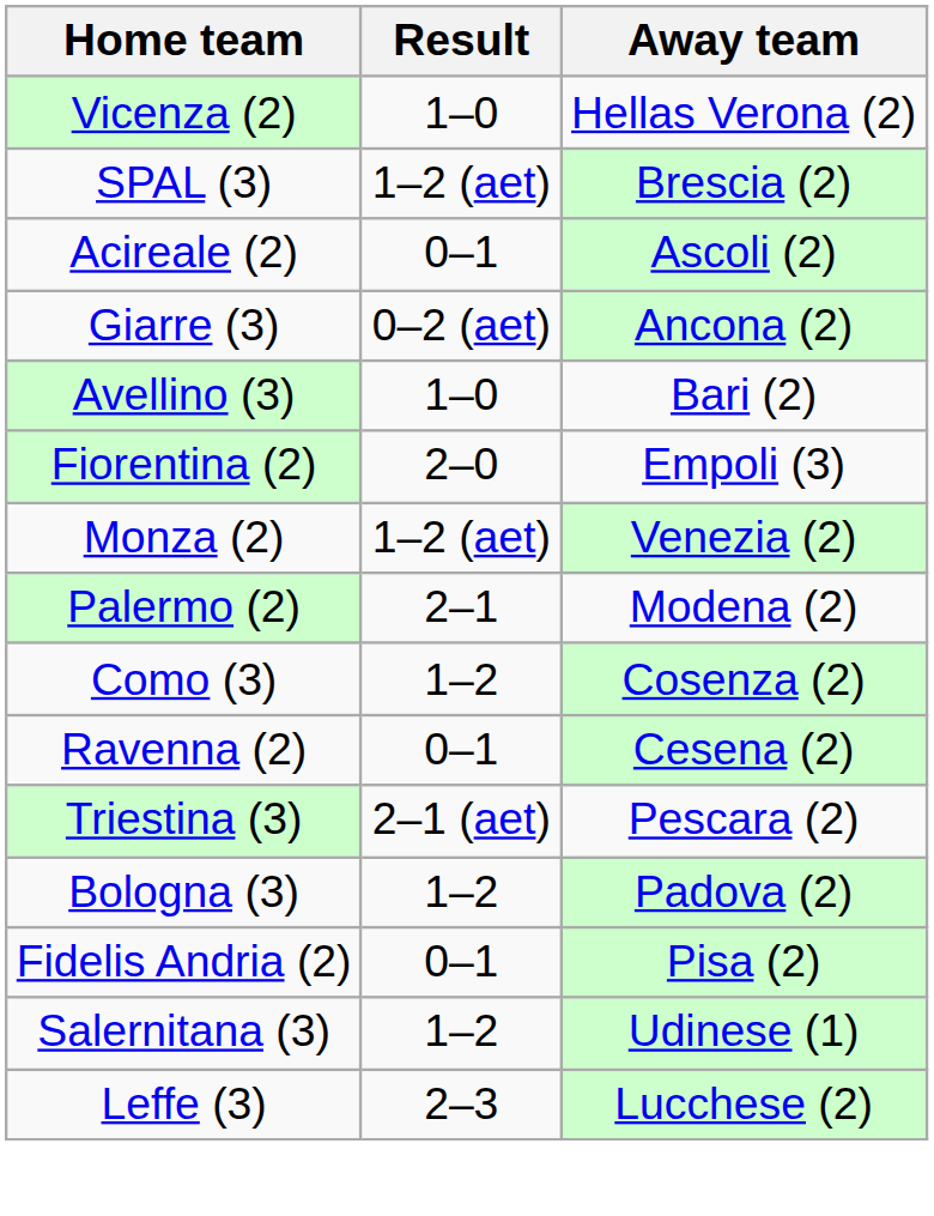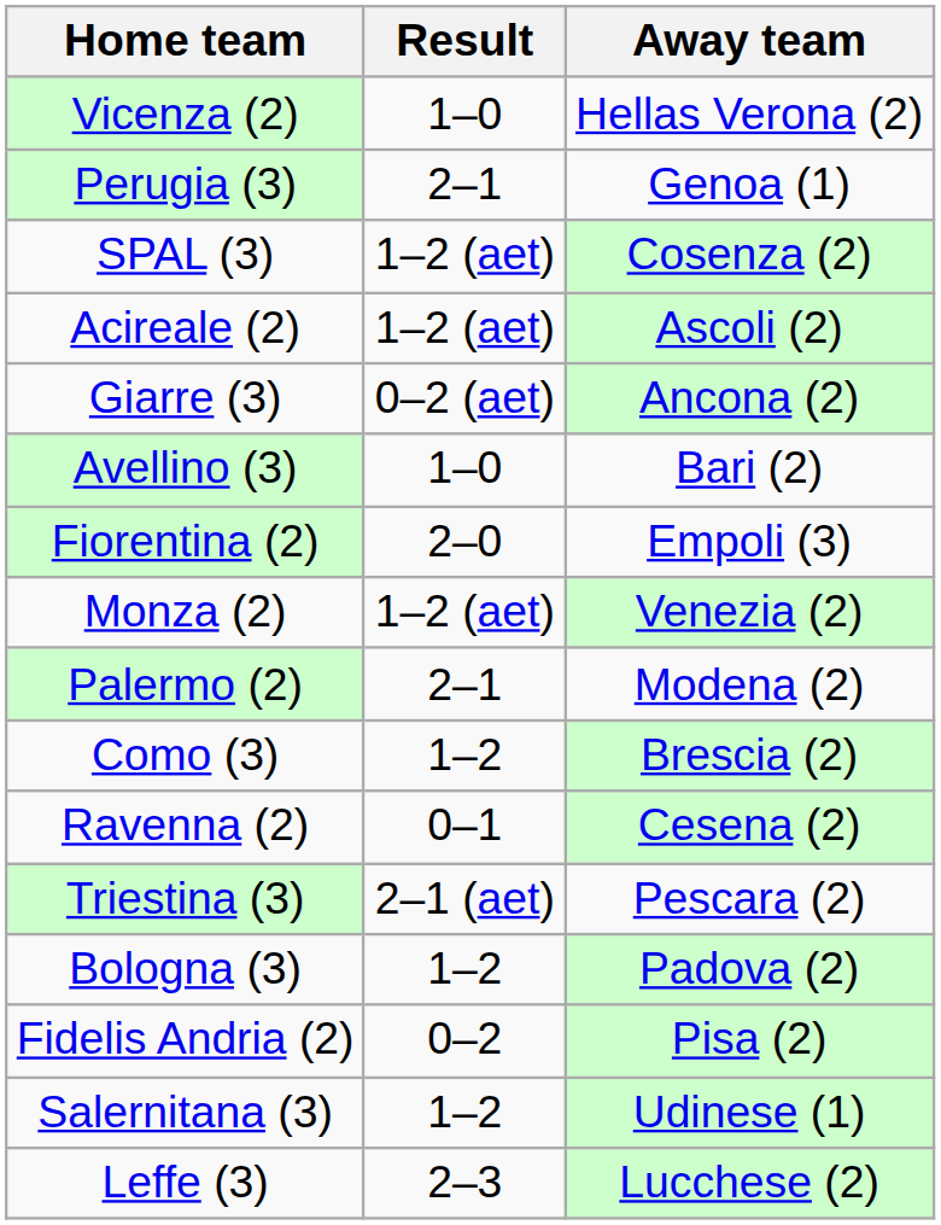+ row: Perugia (3) | 2–1 | Genoa (1)
SPAL (3) | Away team: Brescia (2) -> Cosenza (2)
Acireale (2) | Result: 0–1 -> 1–2 (aet)
Como (3) | Away team: Cosenza (2) -> Brescia (2)
Fidelis Andria (2) | Result: 0–1 -> 0–2
